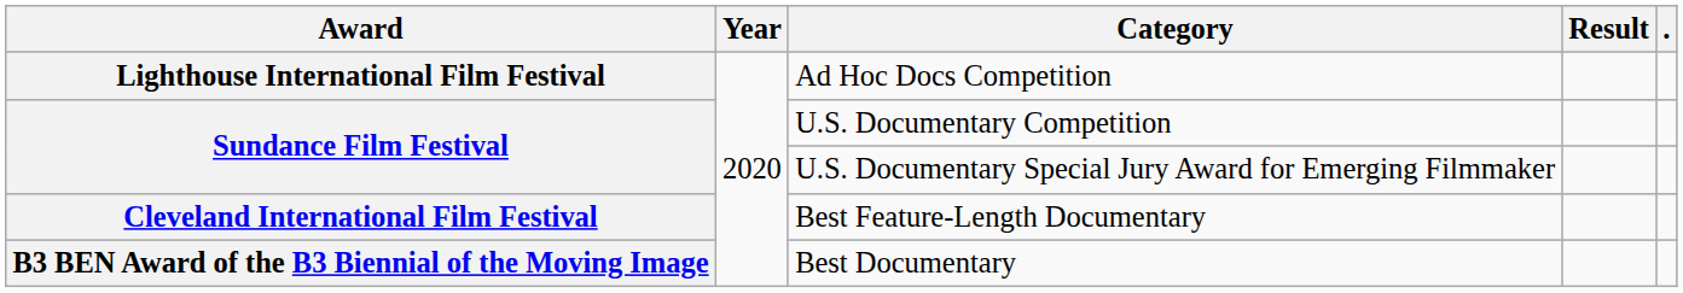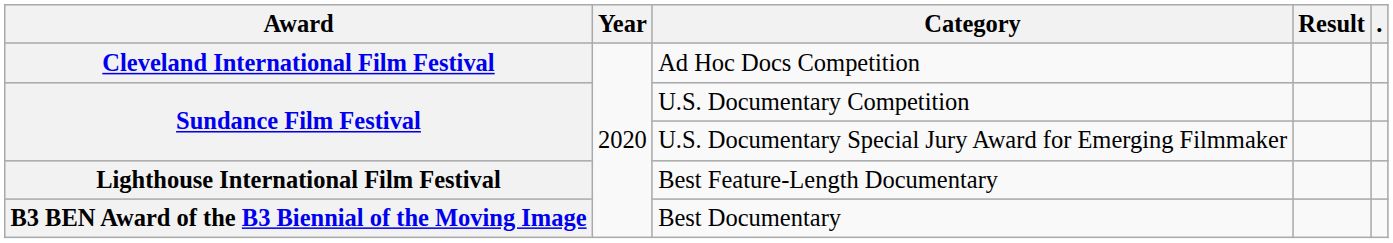Ad Hoc Docs Competition | Award: Lighthouse International Film Festival -> Cleveland International Film Festival
Best Feature-Length Documentary | Award: Cleveland International Film Festival -> Lighthouse International Film Festival
